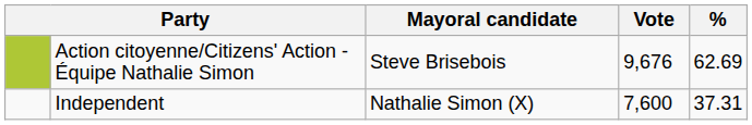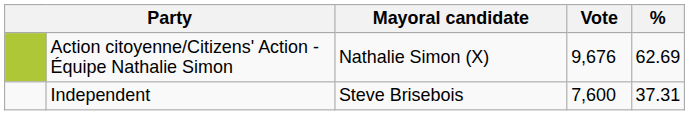Action citoyenne/Citizens' Action - Équipe Nathalie Simon | Mayoral candidate: Steve Brisebois -> Nathalie Simon (X)
Independent | Mayoral candidate: Nathalie Simon (X) -> Steve Brisebois
